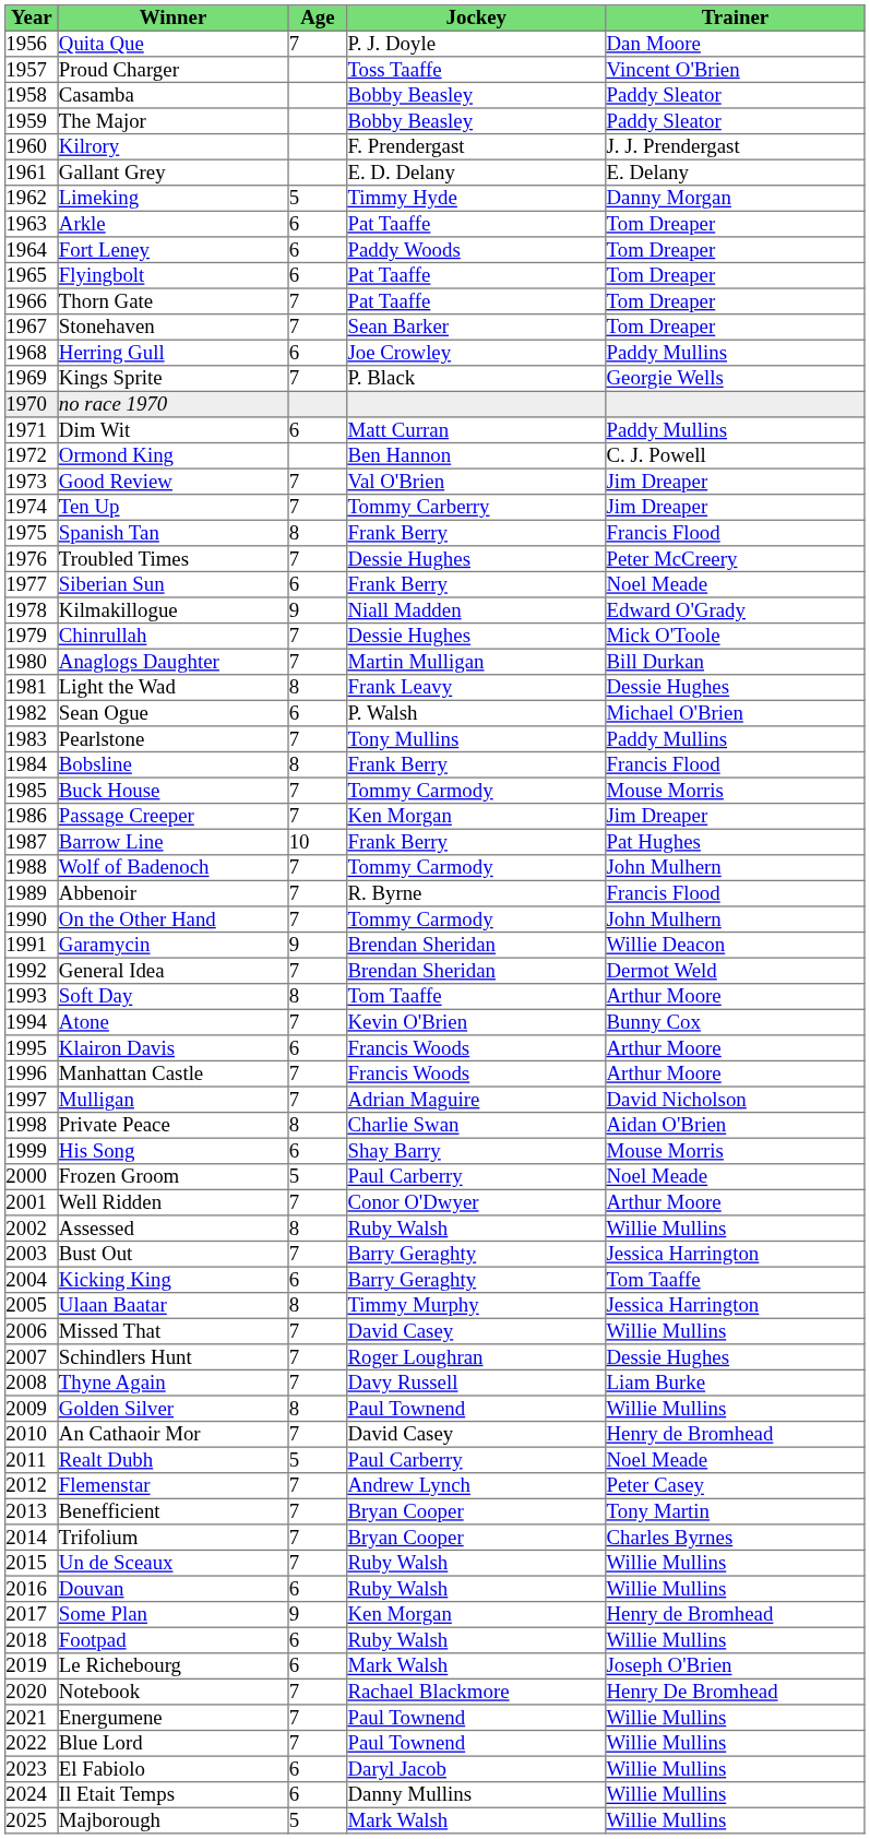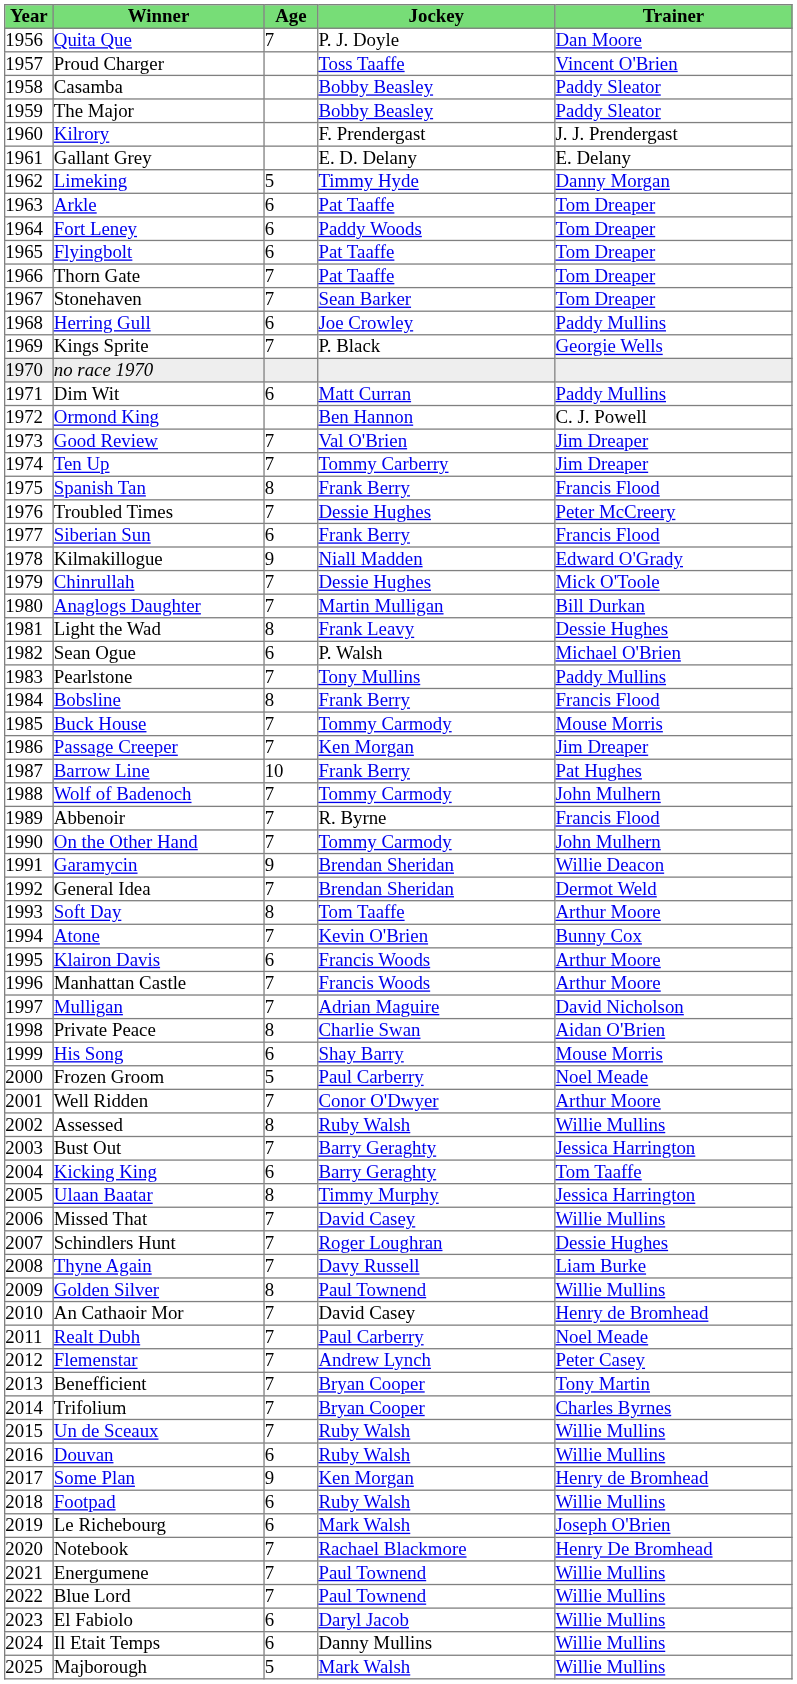Siberian Sun | Trainer: Noel Meade -> Francis Flood
Realt Dubh | Age: 5 -> 7
